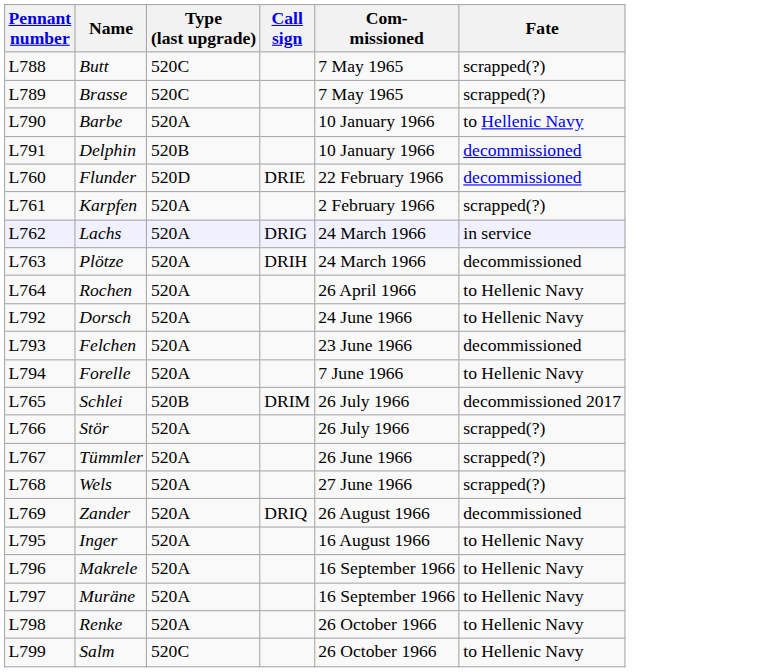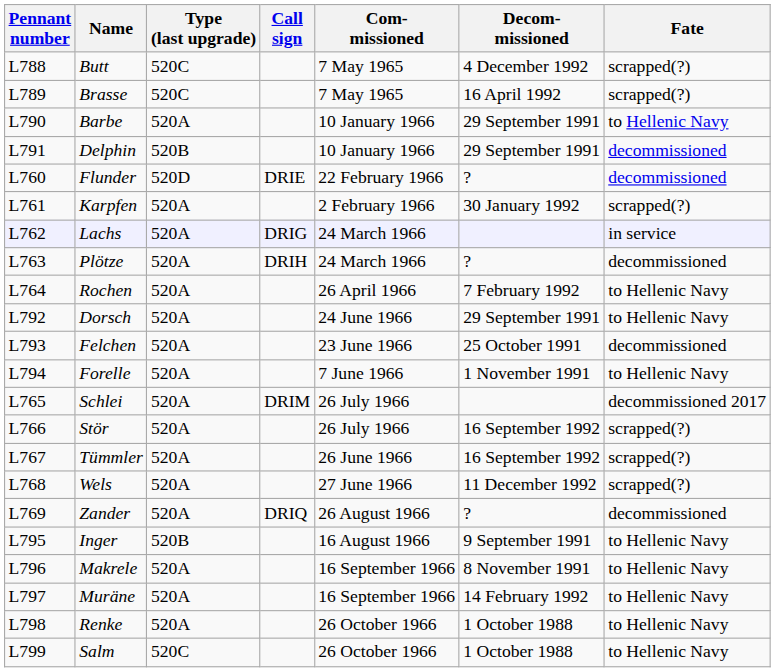+ column: Decom- missioned | 4 December 1992 | 16 April 1992 | 29 September 1991 | 29 September 1991 | ? | 30 January 1992 | ? | 7 February 1992 | 29 September 1991 | 25 October 1991 | 1 November 1991 | 16 September 1992 | 16 September 1992 | 11 December 1992 | ? | 9 September 1991 | 8 November 1991 | 14 February 1992 | 1 October 1988 | 1 October 1988
Schlei | Type (last upgrade): 520B -> 520A
Inger | Type (last upgrade): 520A -> 520B
